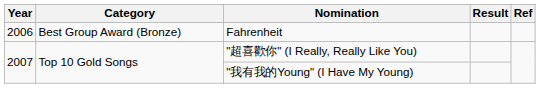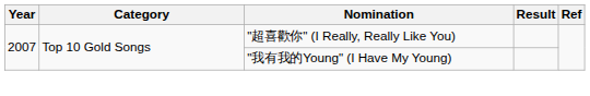- row: 2006 | Best Group Award (Bronze) | Fahrenheit
